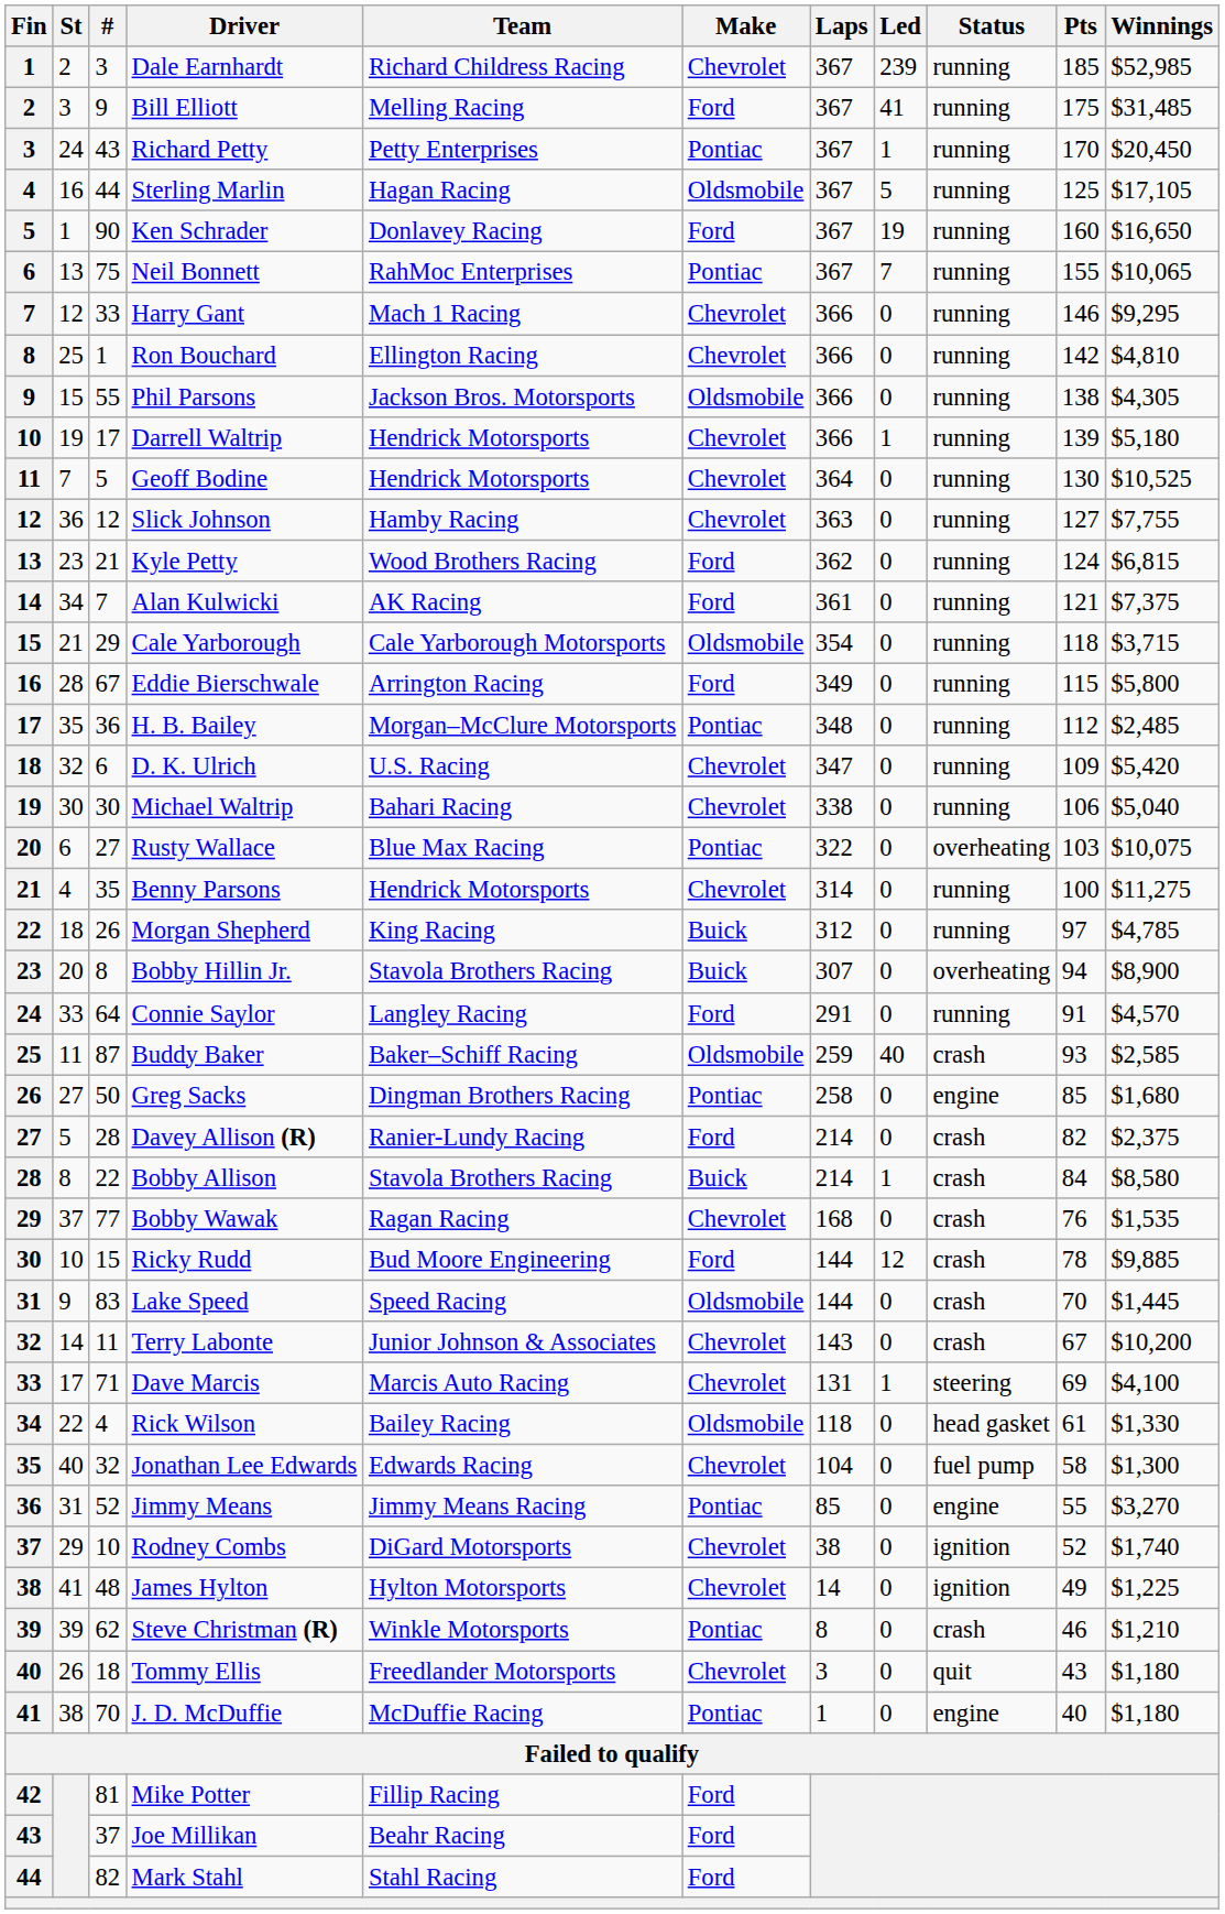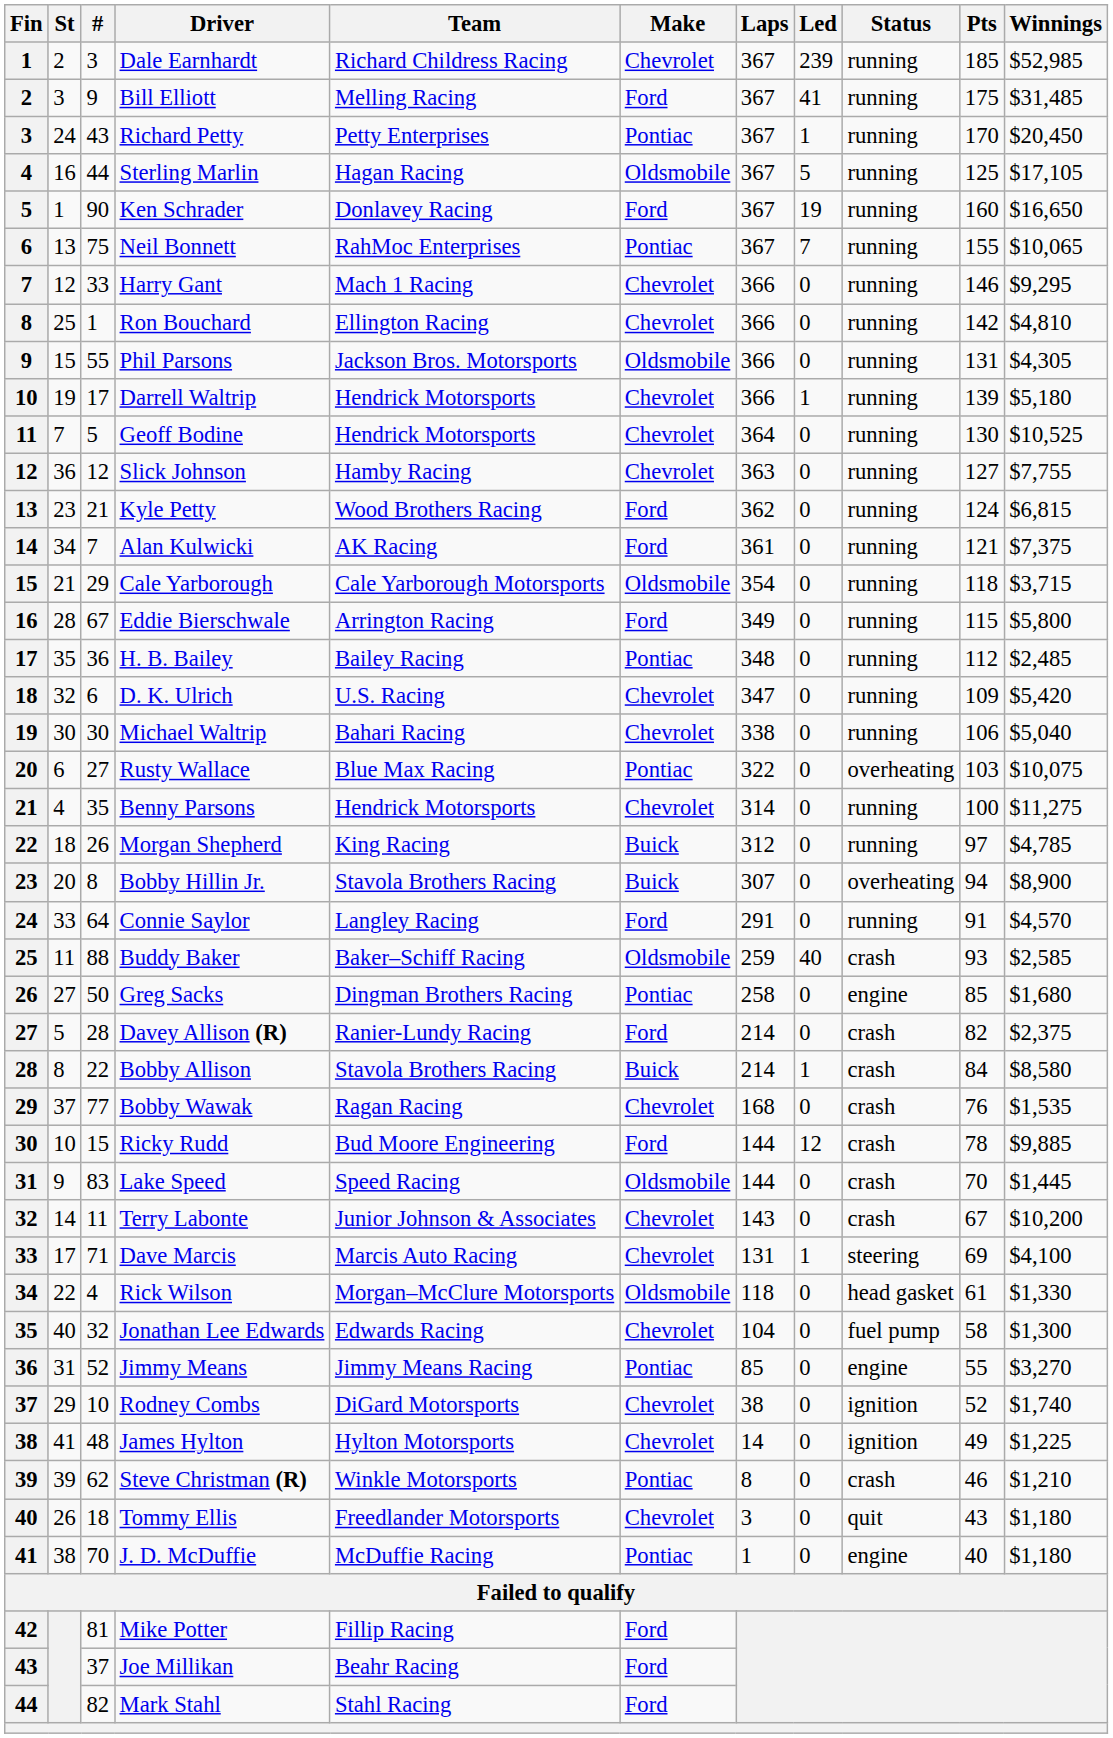Phil Parsons | Pts: 138 -> 131
H. B. Bailey | Team: Morgan–McClure Motorsports -> Bailey Racing
Buddy Baker | #: 87 -> 88
Rick Wilson | Team: Bailey Racing -> Morgan–McClure Motorsports
